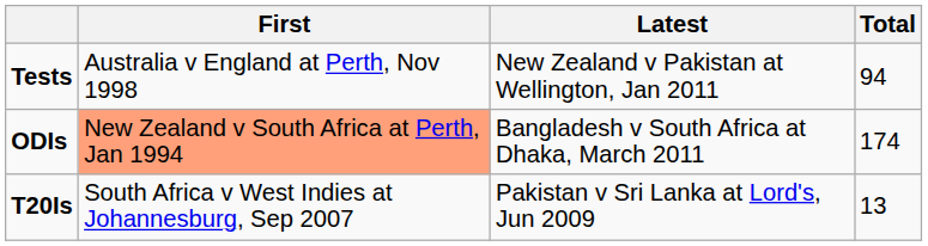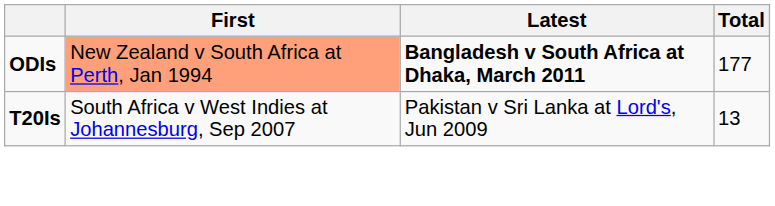- row: Tests | Australia v England at Perth, Nov 1998 | New Zealand v Pakistan at Wellington, Jan 2011 | 94
ODIs | Latest: normal -> bold
ODIs | Total: 174 -> 177
